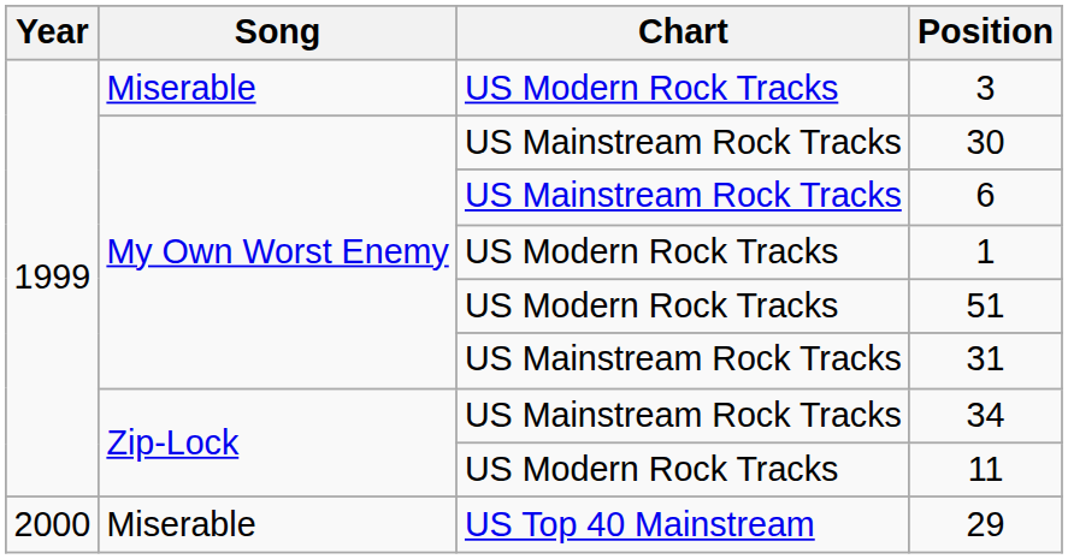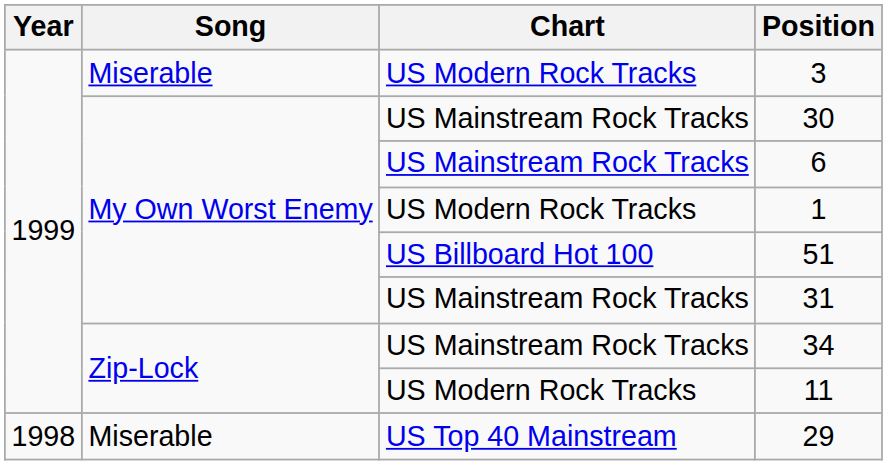51 | Chart: US Modern Rock Tracks -> US Billboard Hot 100
29 | Year: 2000 -> 1998
